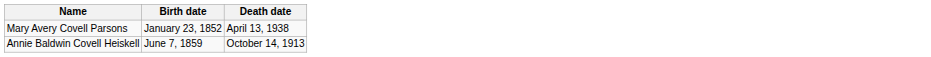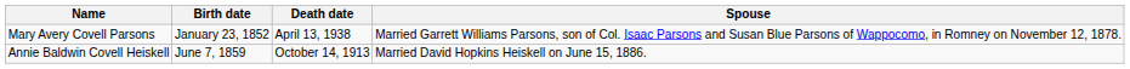+ column: Spouse | Married Garrett Williams Parsons, son of Col. Isaac Parsons and Susan Blue Parsons of Wappocomo, in Romney on November 12, 1878. | Married David Hopkins Heiskell on June 15, 1886.
